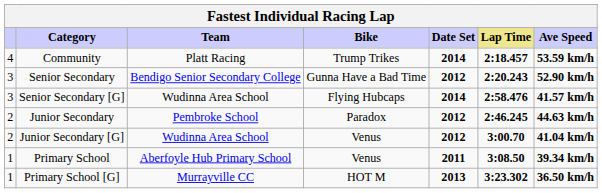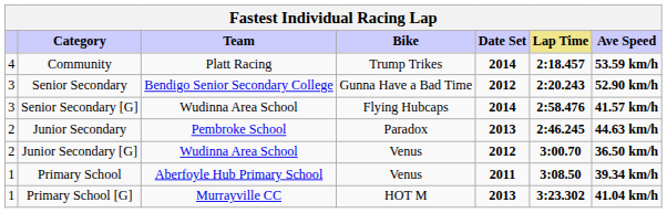Junior Secondary | Date Set: 2012 -> 2013
Junior Secondary [G] | Ave Speed: 41.04 km/h -> 36.50 km/h
Primary School [G] | Ave Speed: 36.50 km/h -> 41.04 km/h
